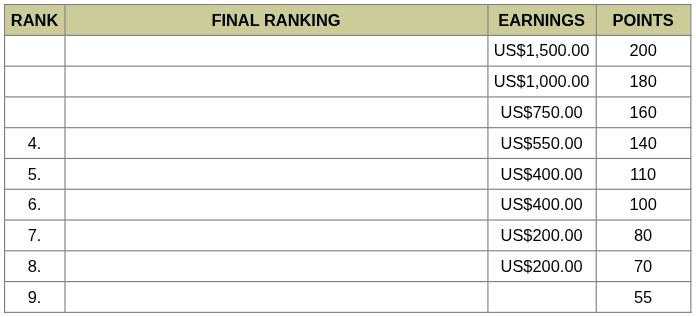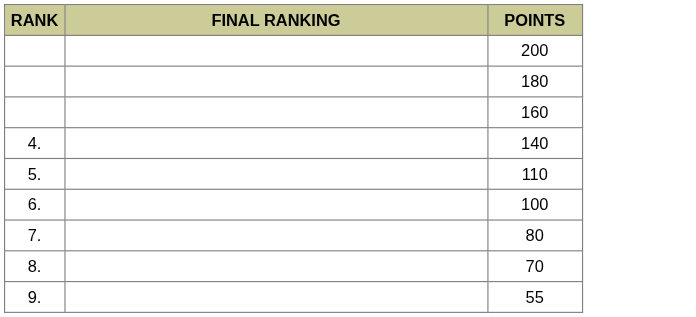- column: EARNINGS | US$1,500.00 | US$1,000.00 | US$750.00 | US$550.00 | US$400.00 | US$400.00 | US$200.00 | US$200.00
